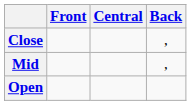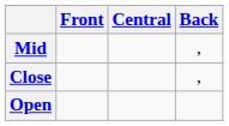rows swapped: Close <-> Mid
